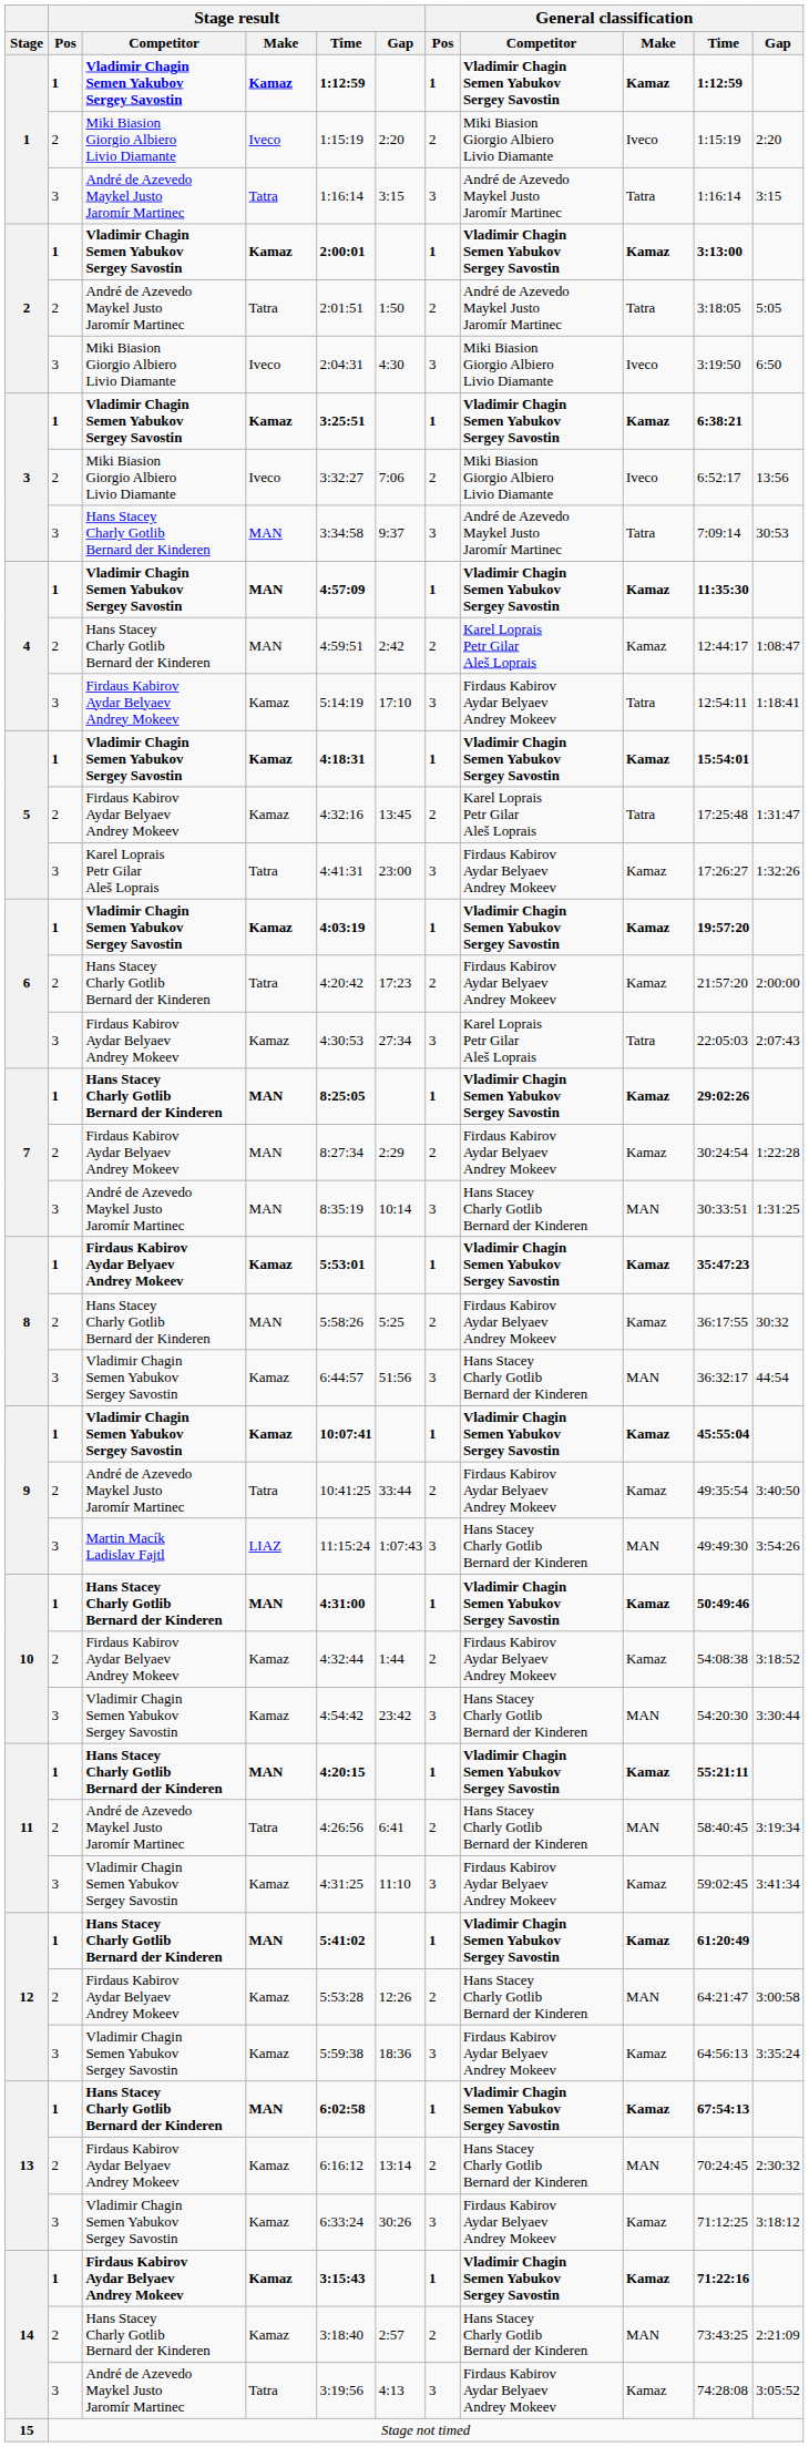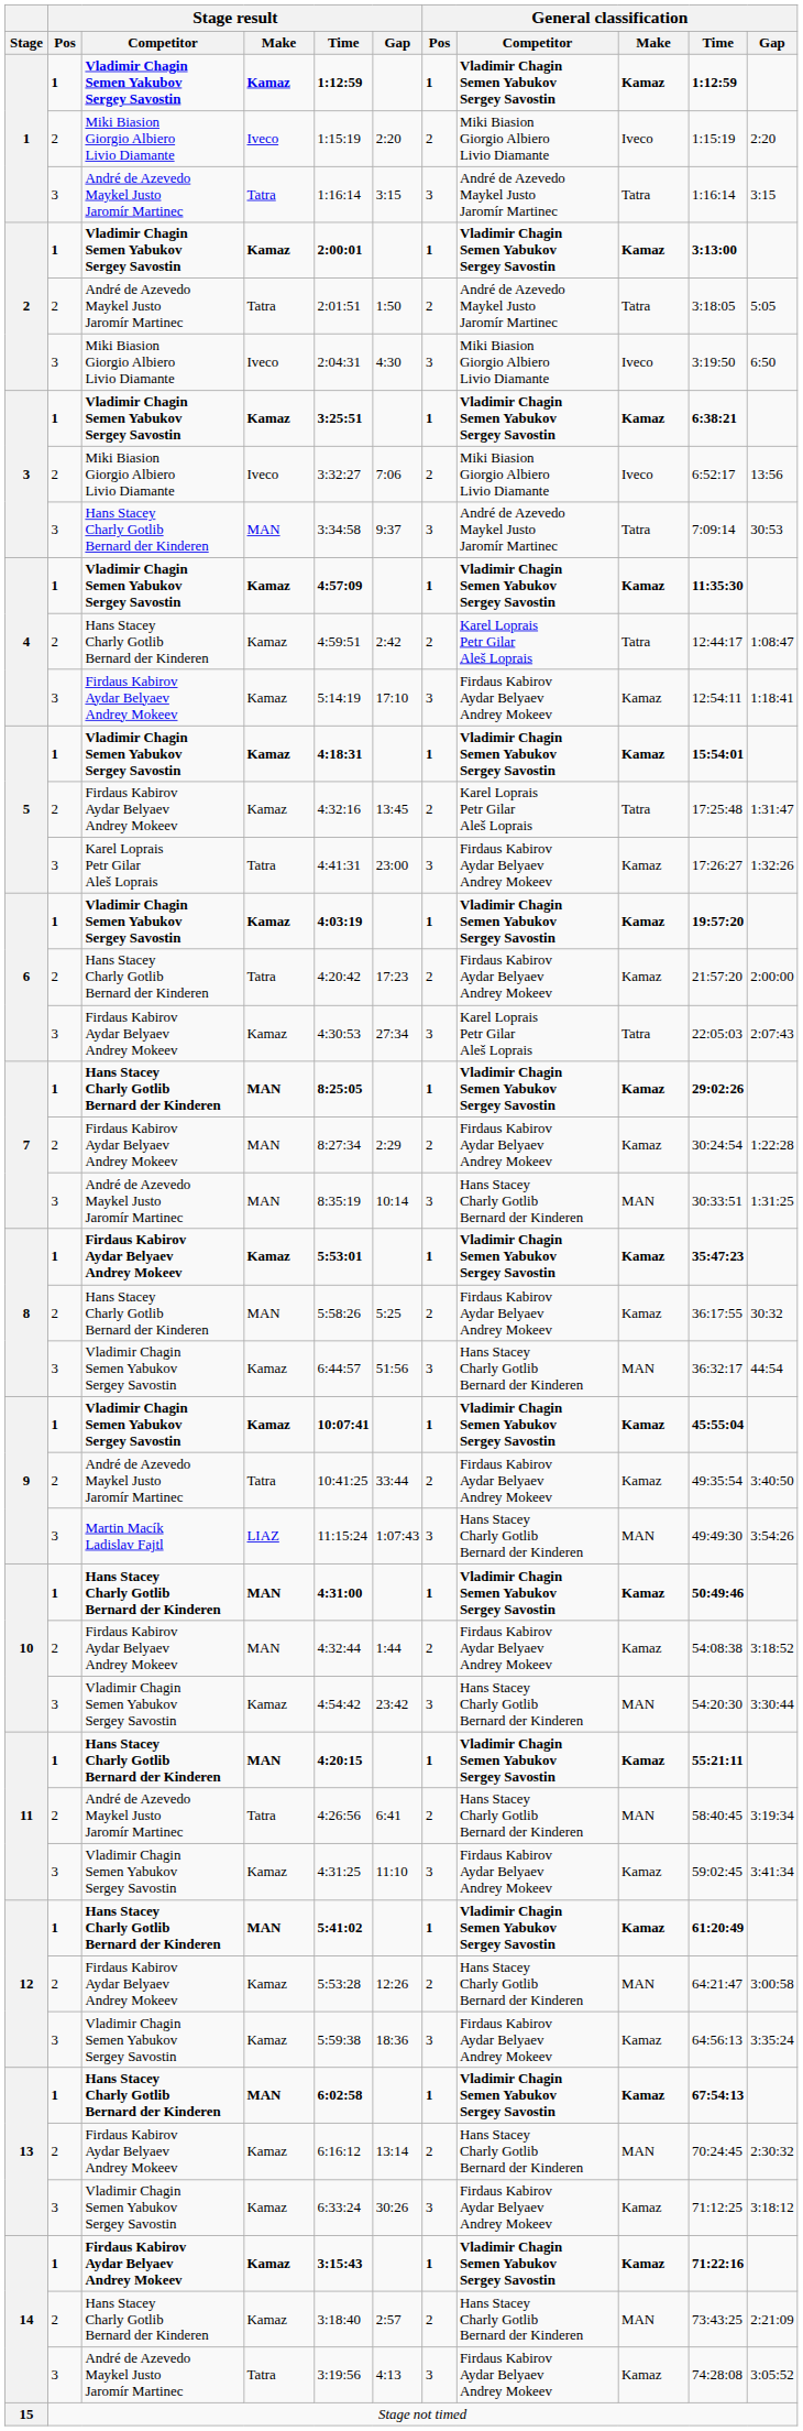4 / Vladimir Chagin Semen Yabukov Sergey Savostin | Stage result / Make: MAN -> Kamaz
4 / Hans Stacey Charly Gotlib Bernard der Kinderen | Stage result / Make: MAN -> Kamaz
4 / Hans Stacey Charly Gotlib Bernard der Kinderen | General classification / Make: Kamaz -> Tatra
4 / Firdaus Kabirov Aydar Belyaev Andrey Mokeev | General classification / Make: Tatra -> Kamaz
10 / Firdaus Kabirov Aydar Belyaev Andrey Mokeev | Stage result / Make: Kamaz -> MAN
